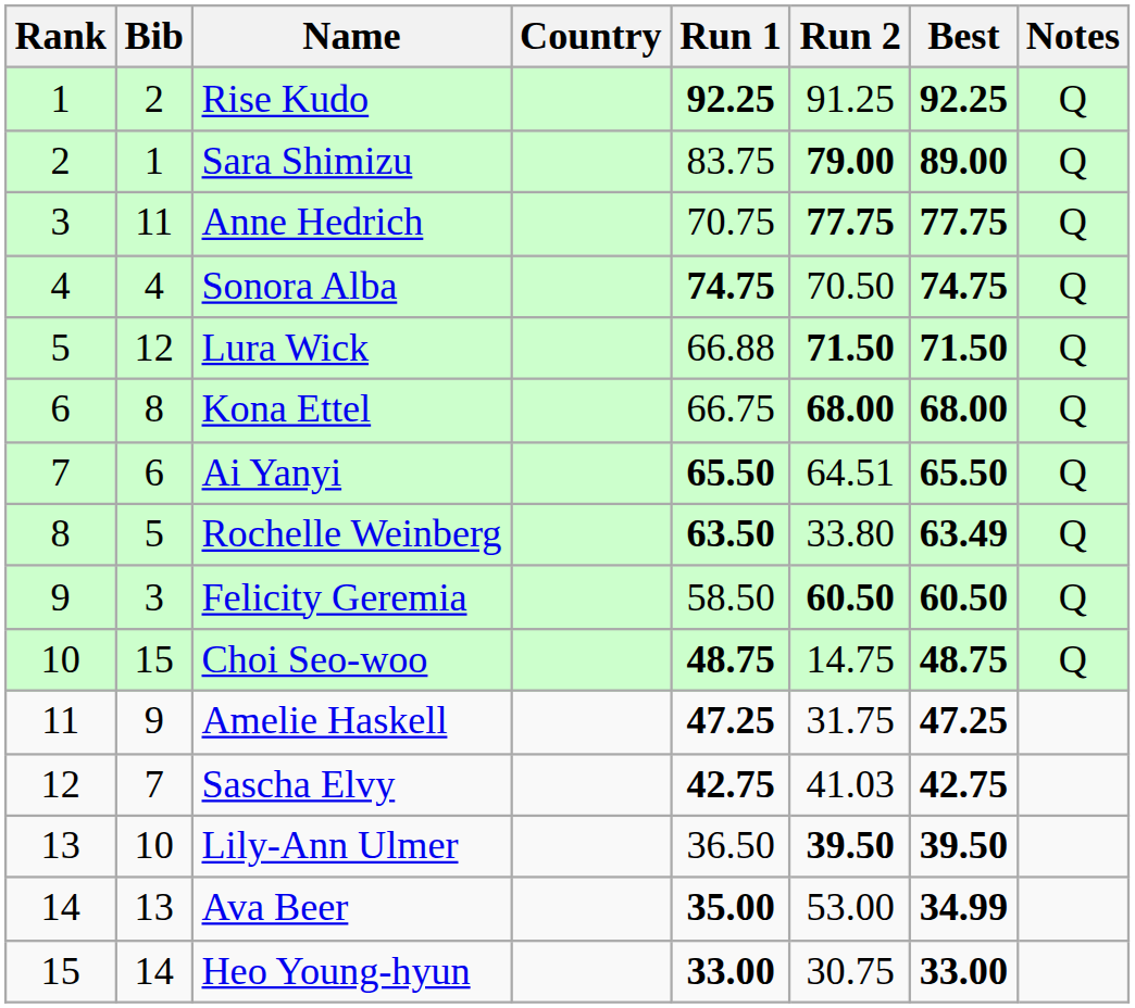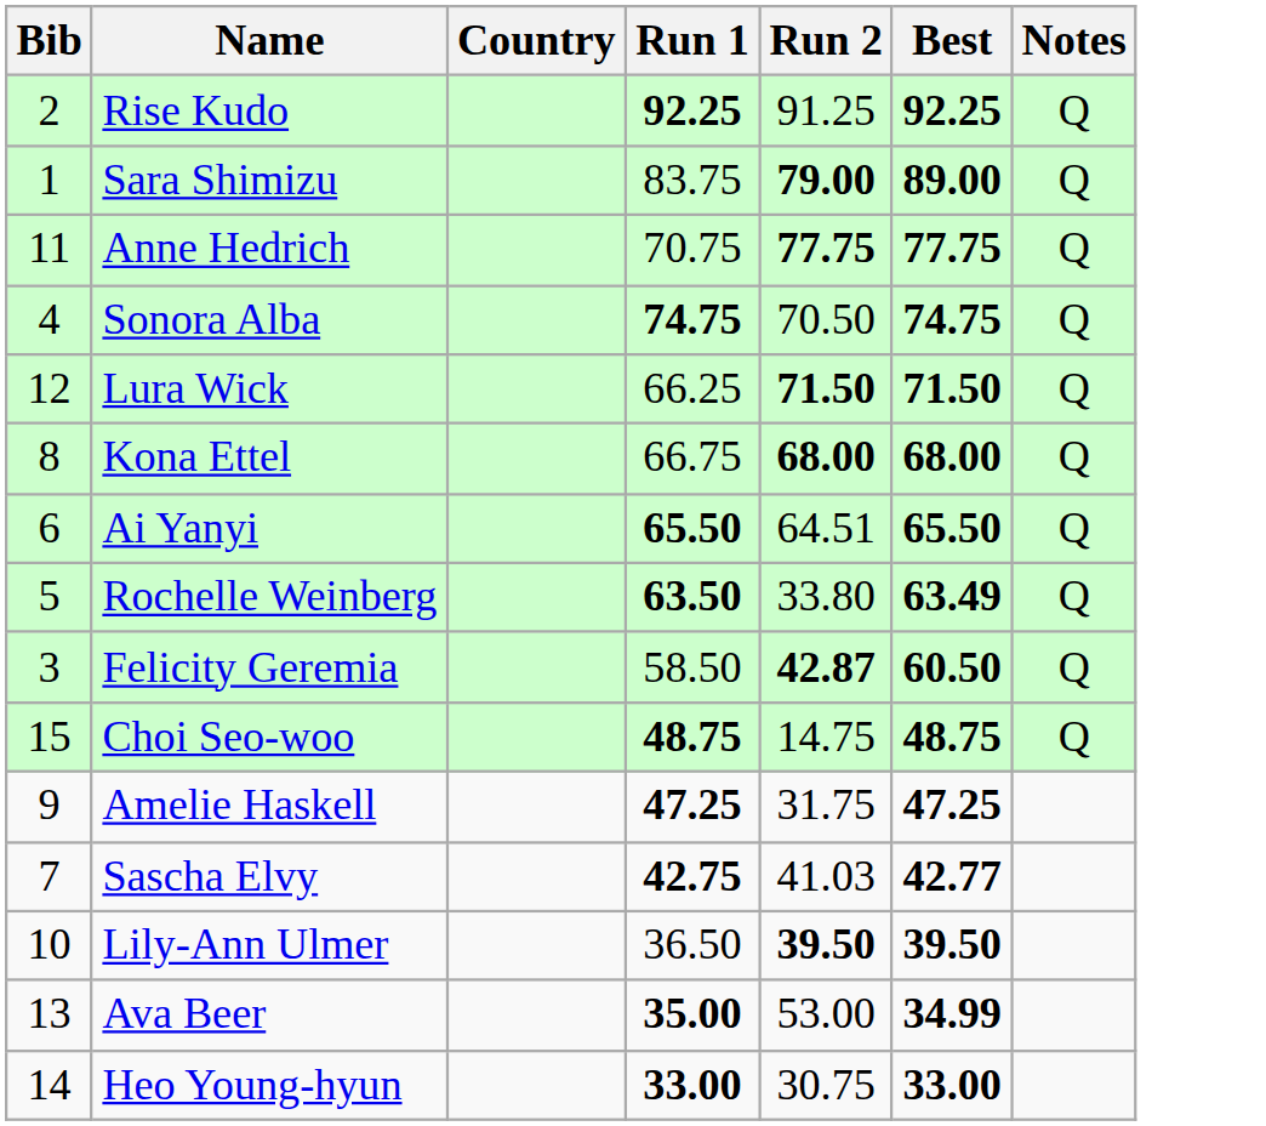- column: Rank | 1 | 2 | 3 | 4 | 5 | 6 | 7 | 8 | 9 | 10 | 11 | 12 | 13 | 14 | 15
Lura Wick | Run 1: 66.88 -> 66.25
Felicity Geremia | Run 2: 60.50 -> 42.87
Sascha Elvy | Best: 42.75 -> 42.77
